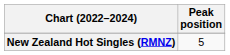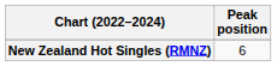New Zealand Hot Singles (RMNZ) | Peak position: 5 -> 6
